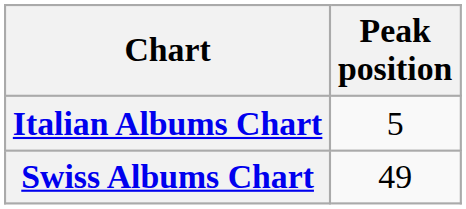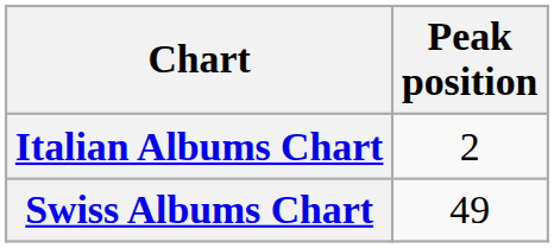Italian Albums Chart | Peak position: 5 -> 2
